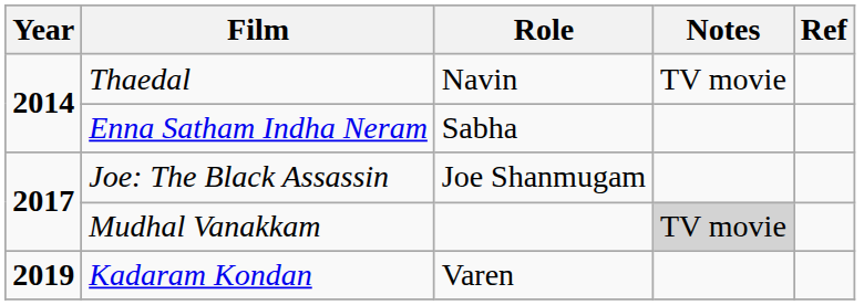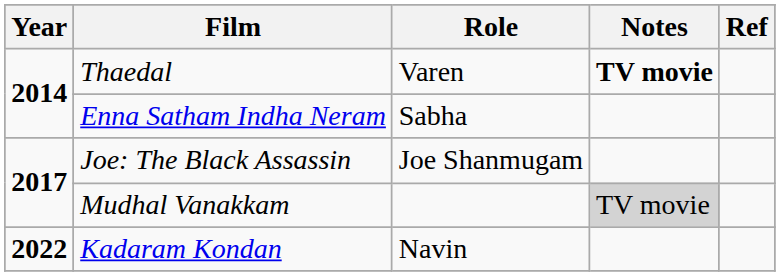Thaedal | Role: Navin -> Varen
Thaedal | Notes: normal -> bold
Kadaram Kondan | Year: 2019 -> 2022
Kadaram Kondan | Role: Varen -> Navin
